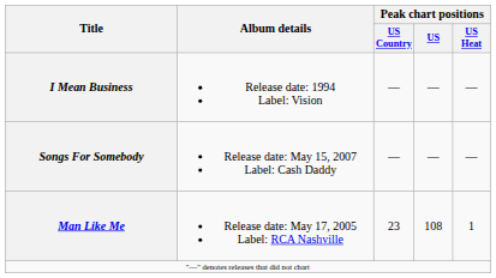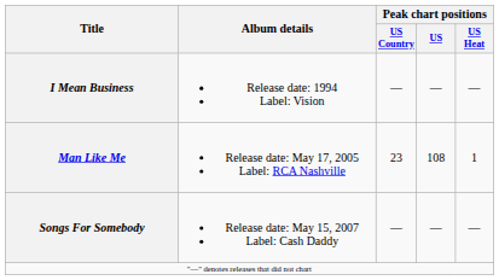rows swapped: Man Like Me <-> Songs For Somebody
